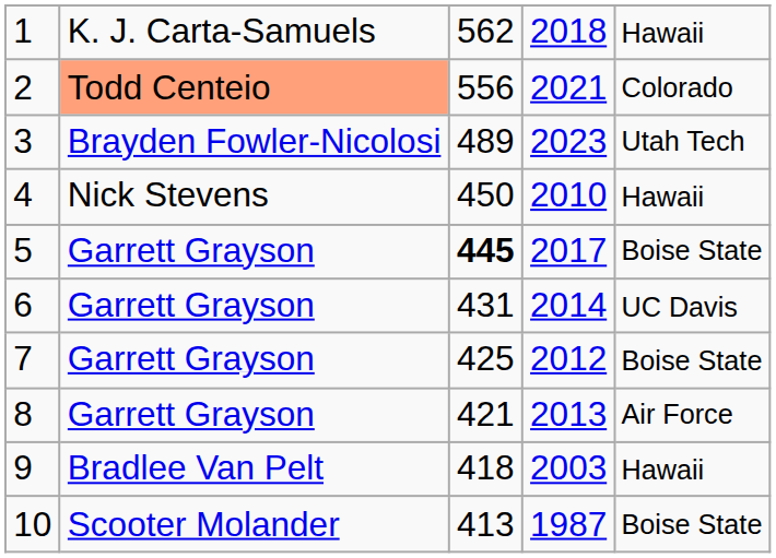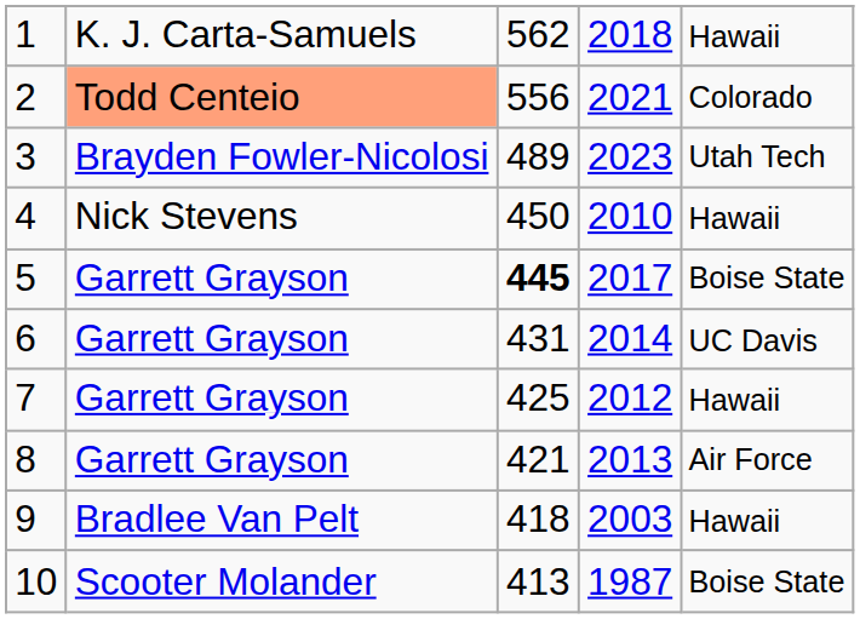7 | column 5: Boise State -> Hawaii
